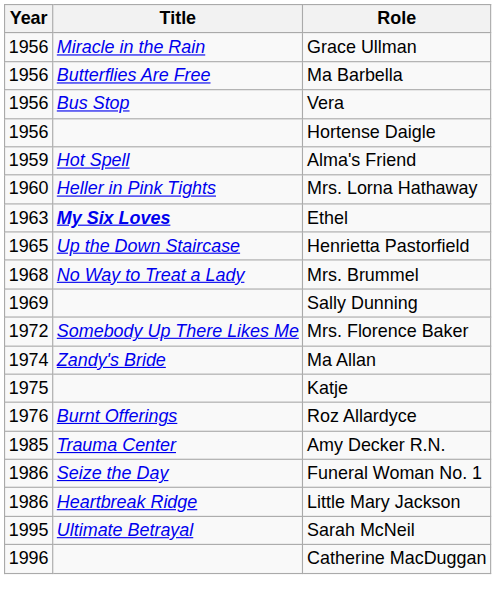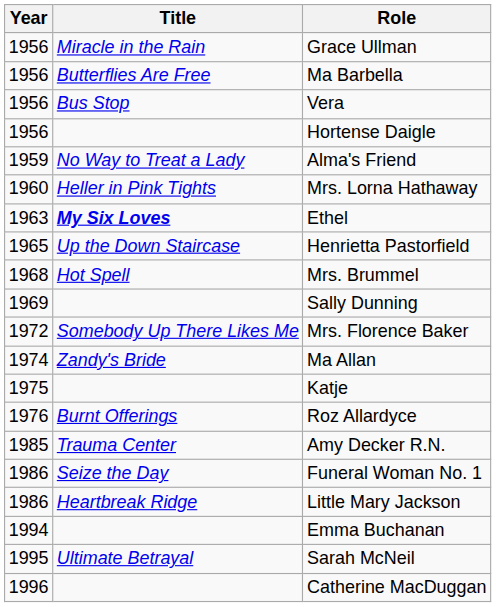Alma's Friend | Title: Hot Spell -> No Way to Treat a Lady
Mrs. Brummel | Title: No Way to Treat a Lady -> Hot Spell
+ row: 1994 | Emma Buchanan
